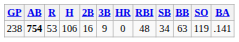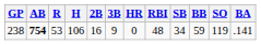238 | BB: 63 -> 59
